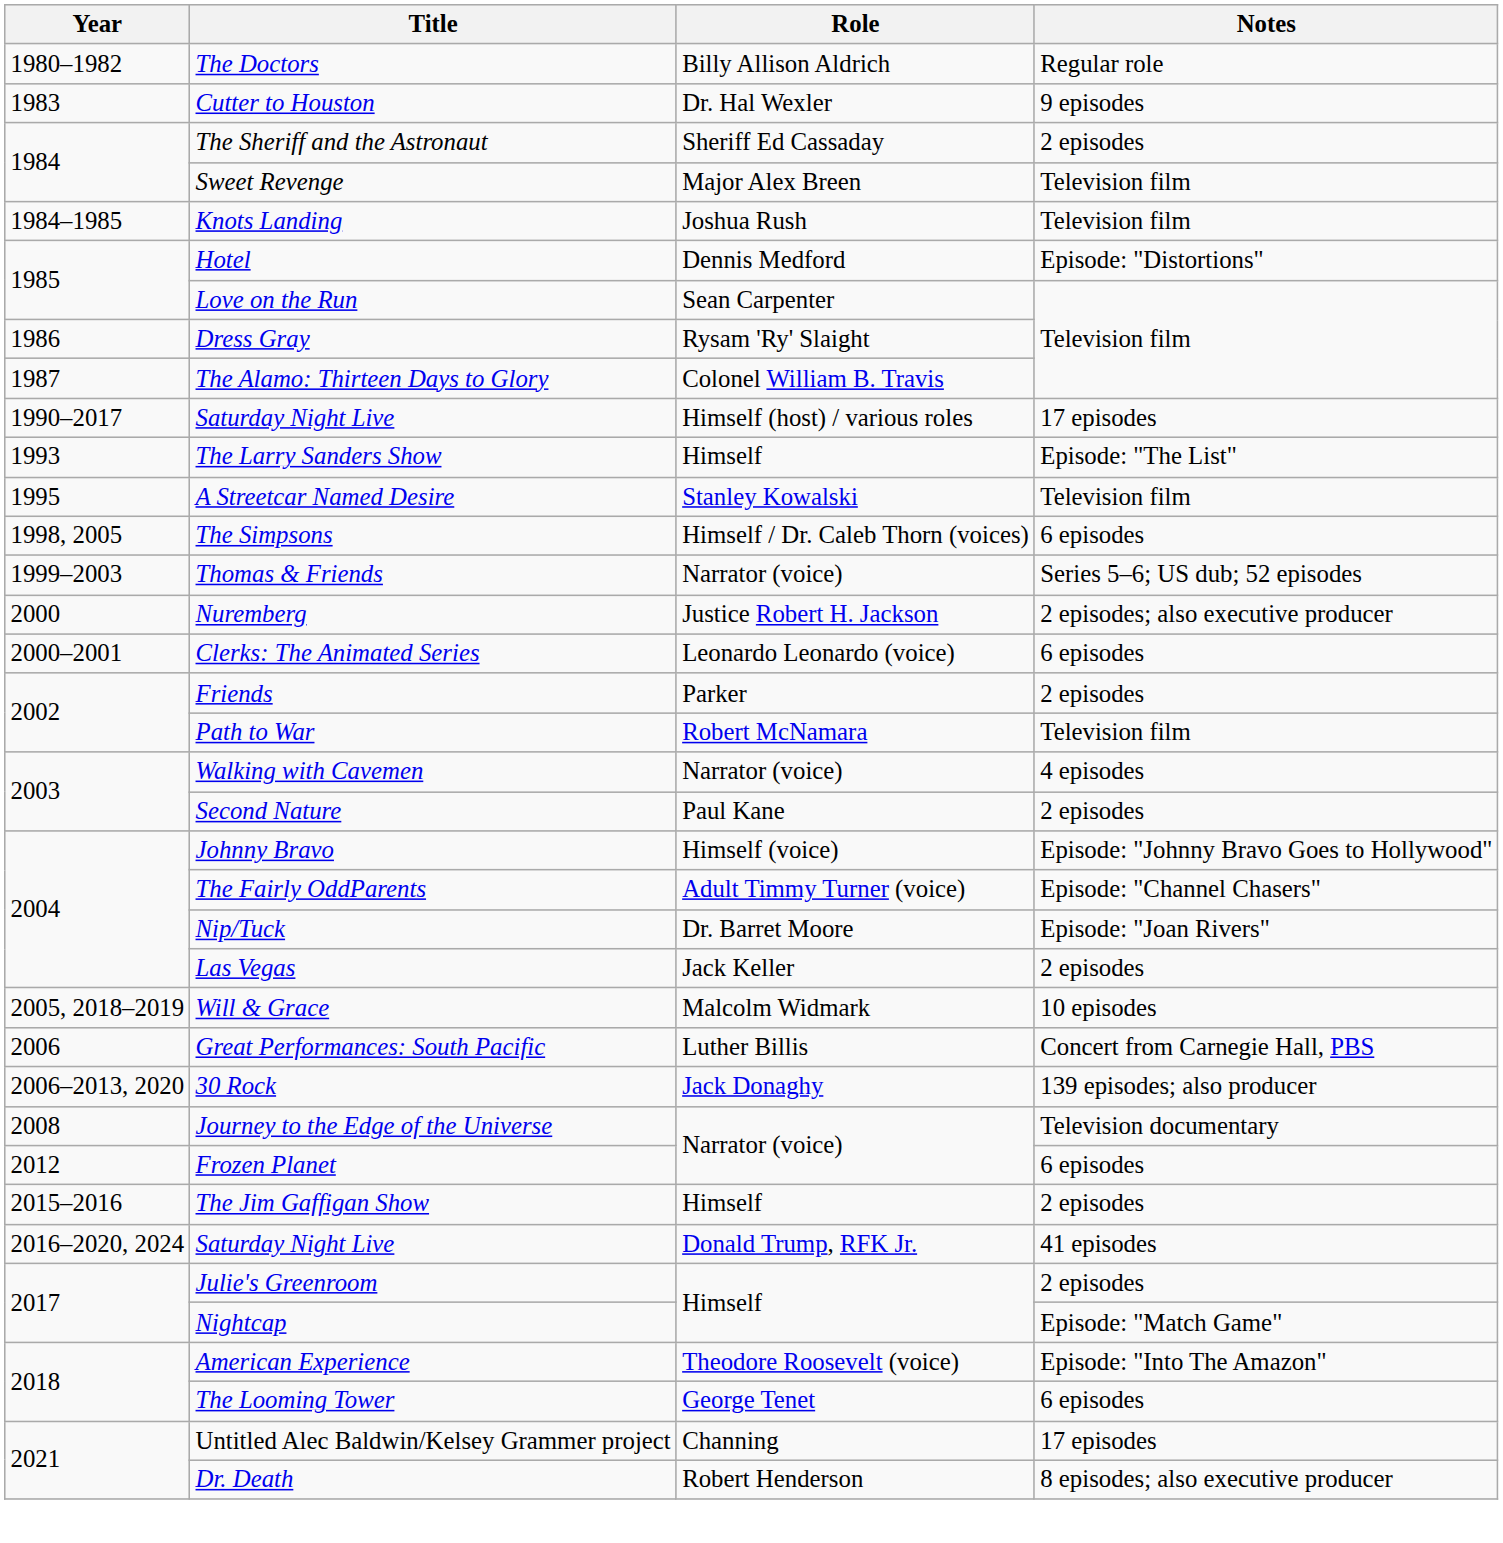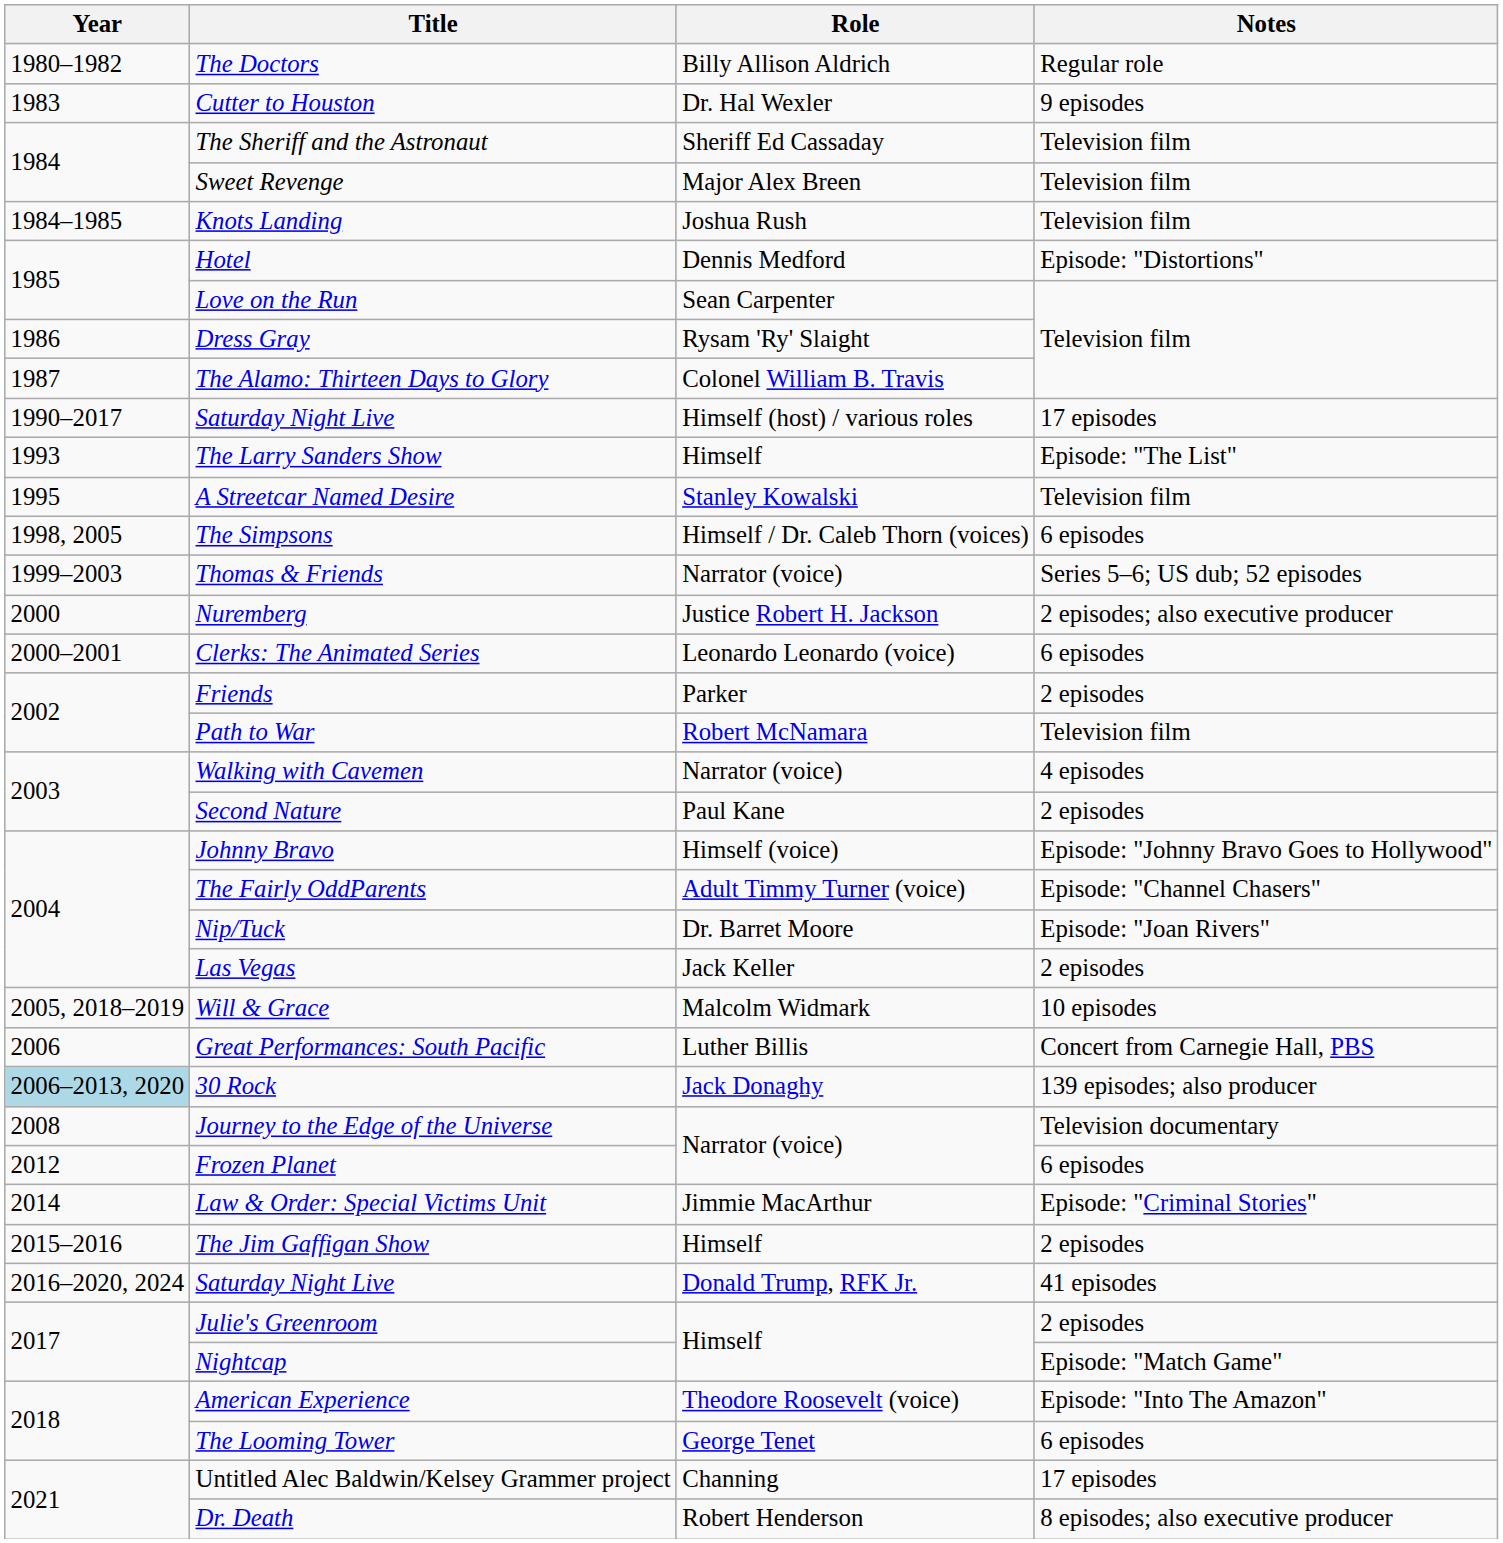The Sheriff and the Astronaut | Notes: 2 episodes -> Television film
30 Rock | Year: no background -> lightblue background
+ row: 2014 | Law & Order: Special Victims Unit | Jimmie MacArthur | Episode: "Criminal Stories"
